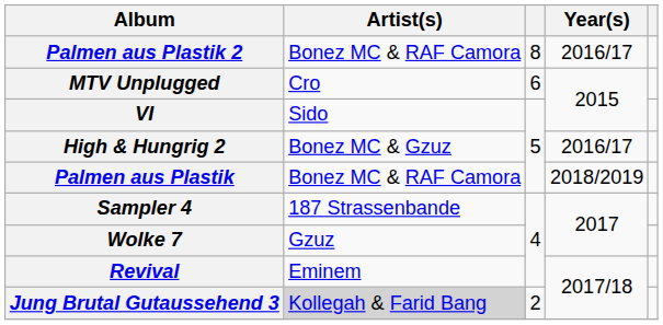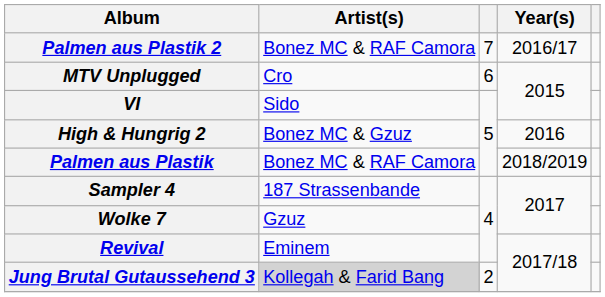Palmen aus Plastik 2 | column 3: 8 -> 7
High & Hungrig 2 | Year(s): 2016/17 -> 2016
